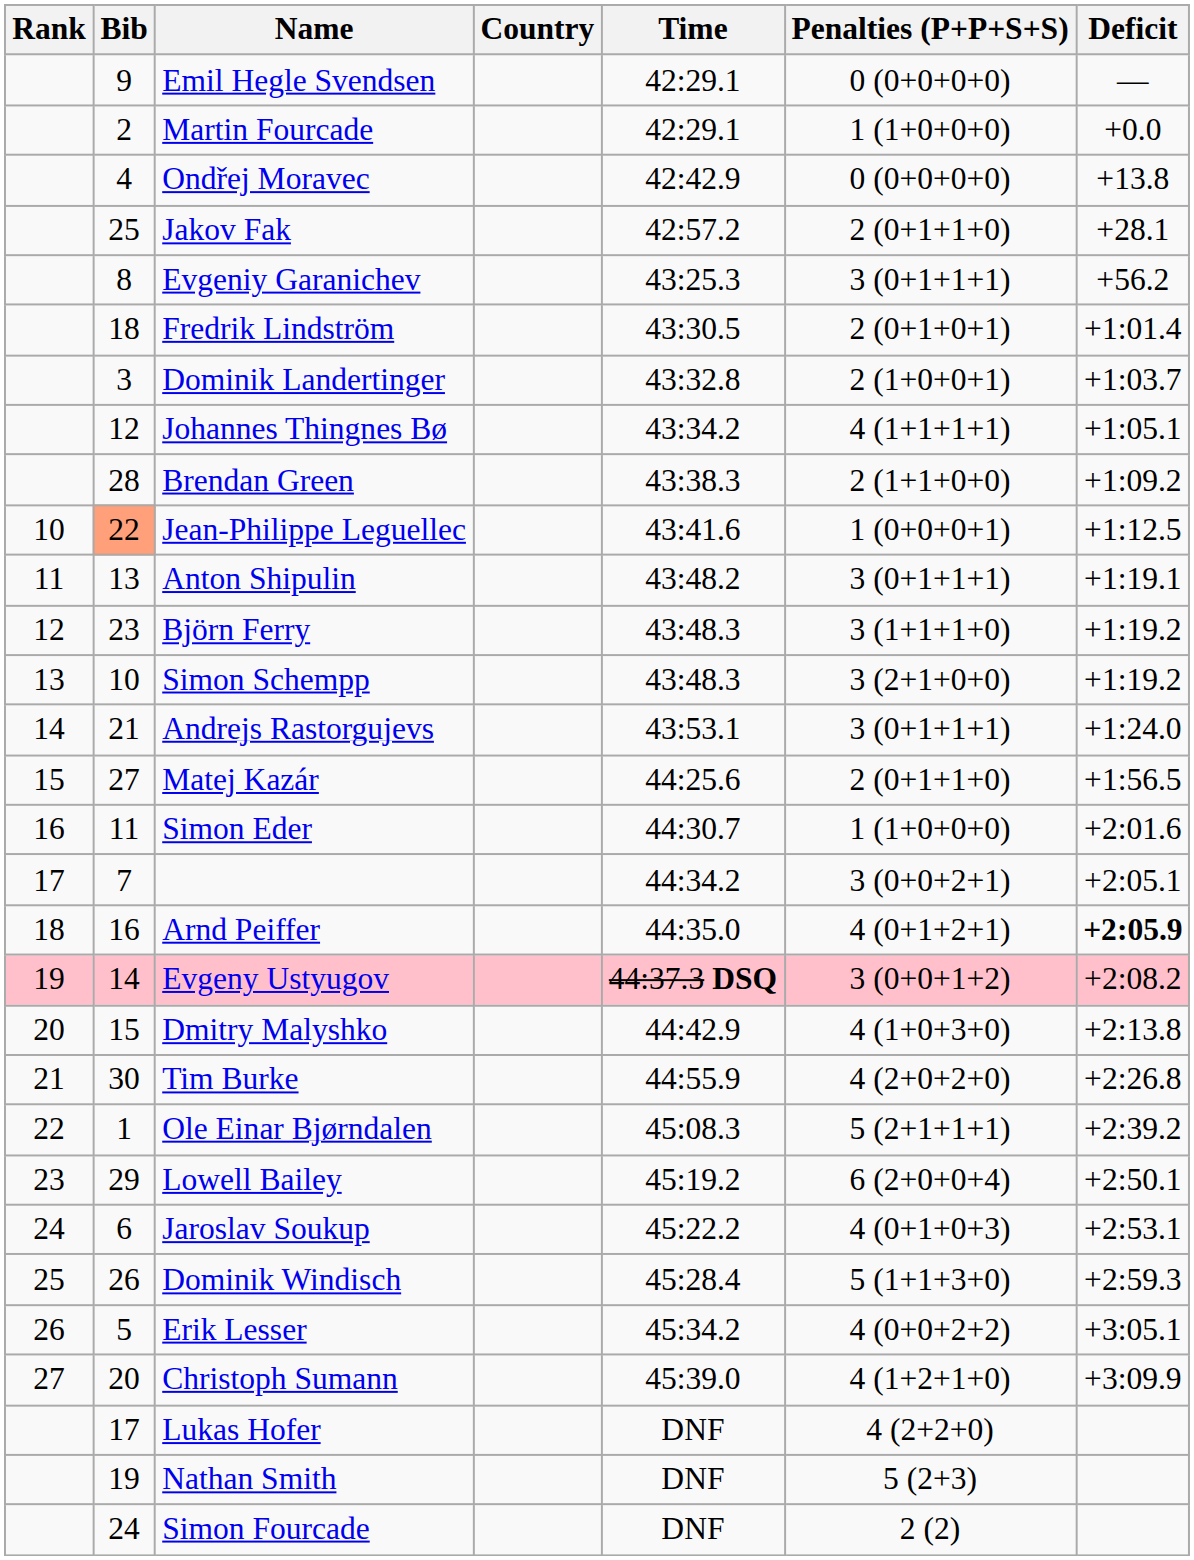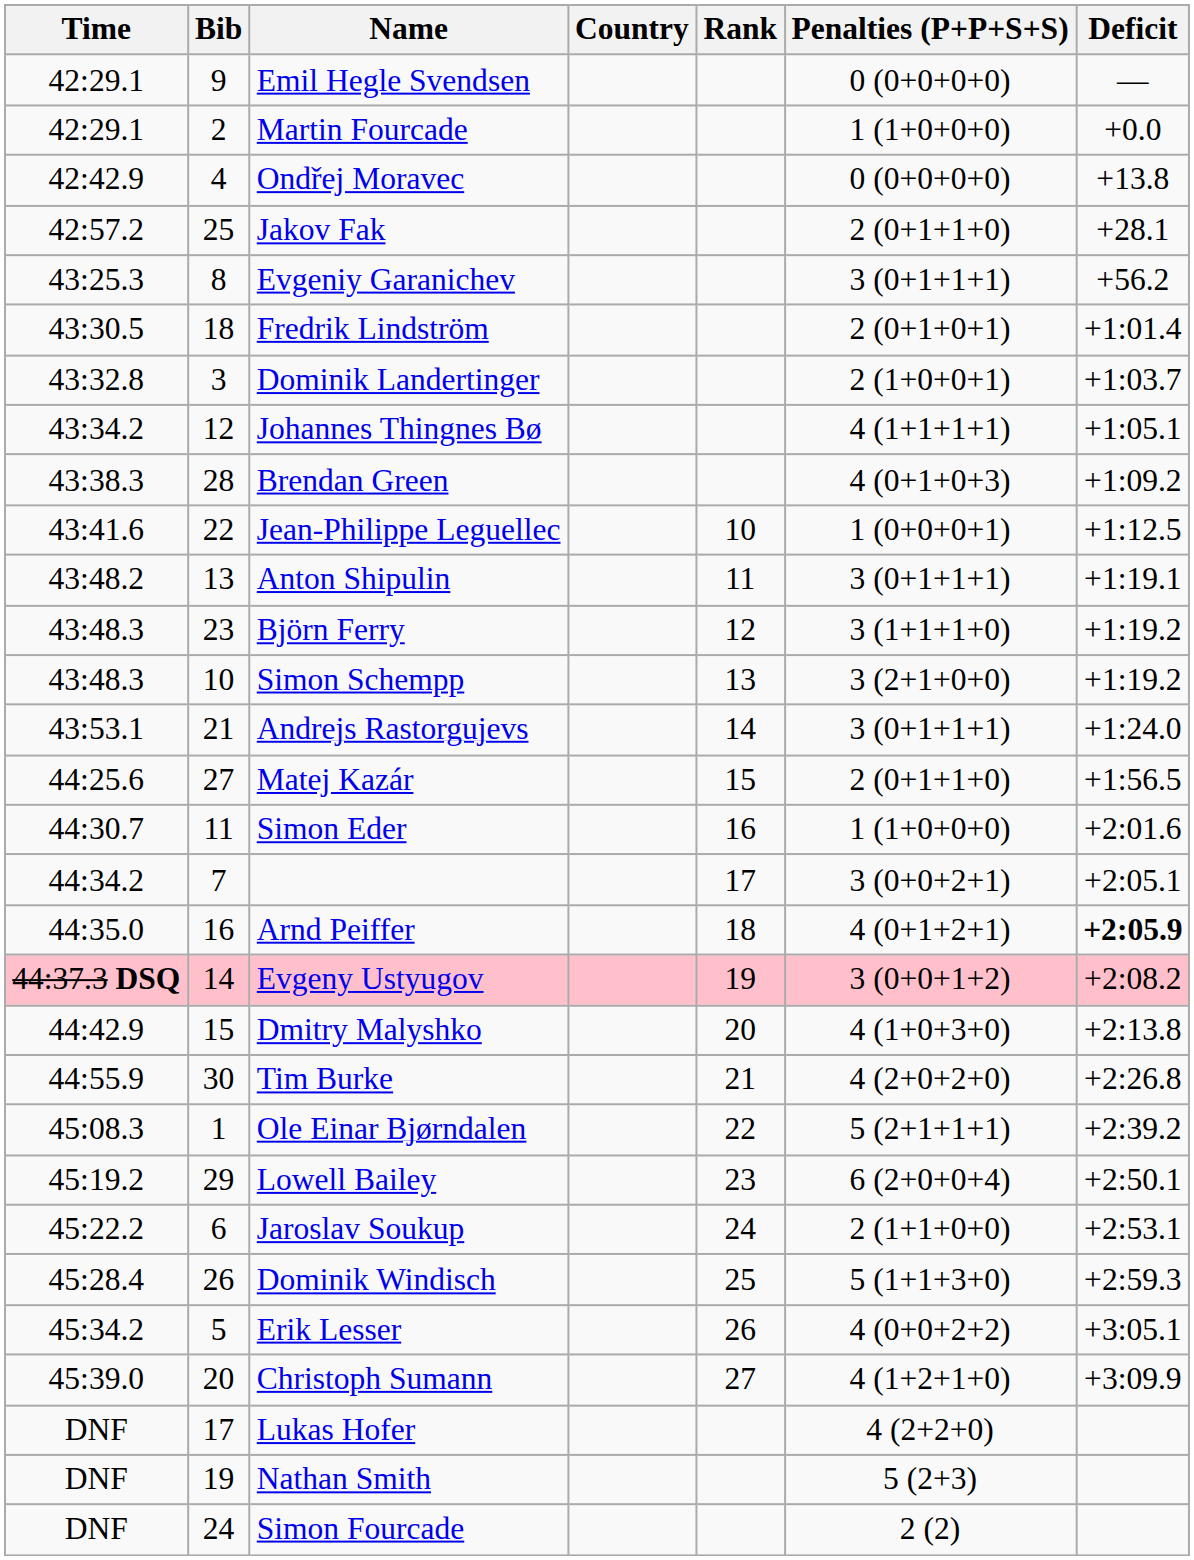columns swapped: Rank <-> Time
Brendan Green | Penalties (P+P+S+S): 2 (1+1+0+0) -> 4 (0+1+0+3)
Jean-Philippe Leguellec | Bib: lightsalmon background -> no background
Jaroslav Soukup | Penalties (P+P+S+S): 4 (0+1+0+3) -> 2 (1+1+0+0)
